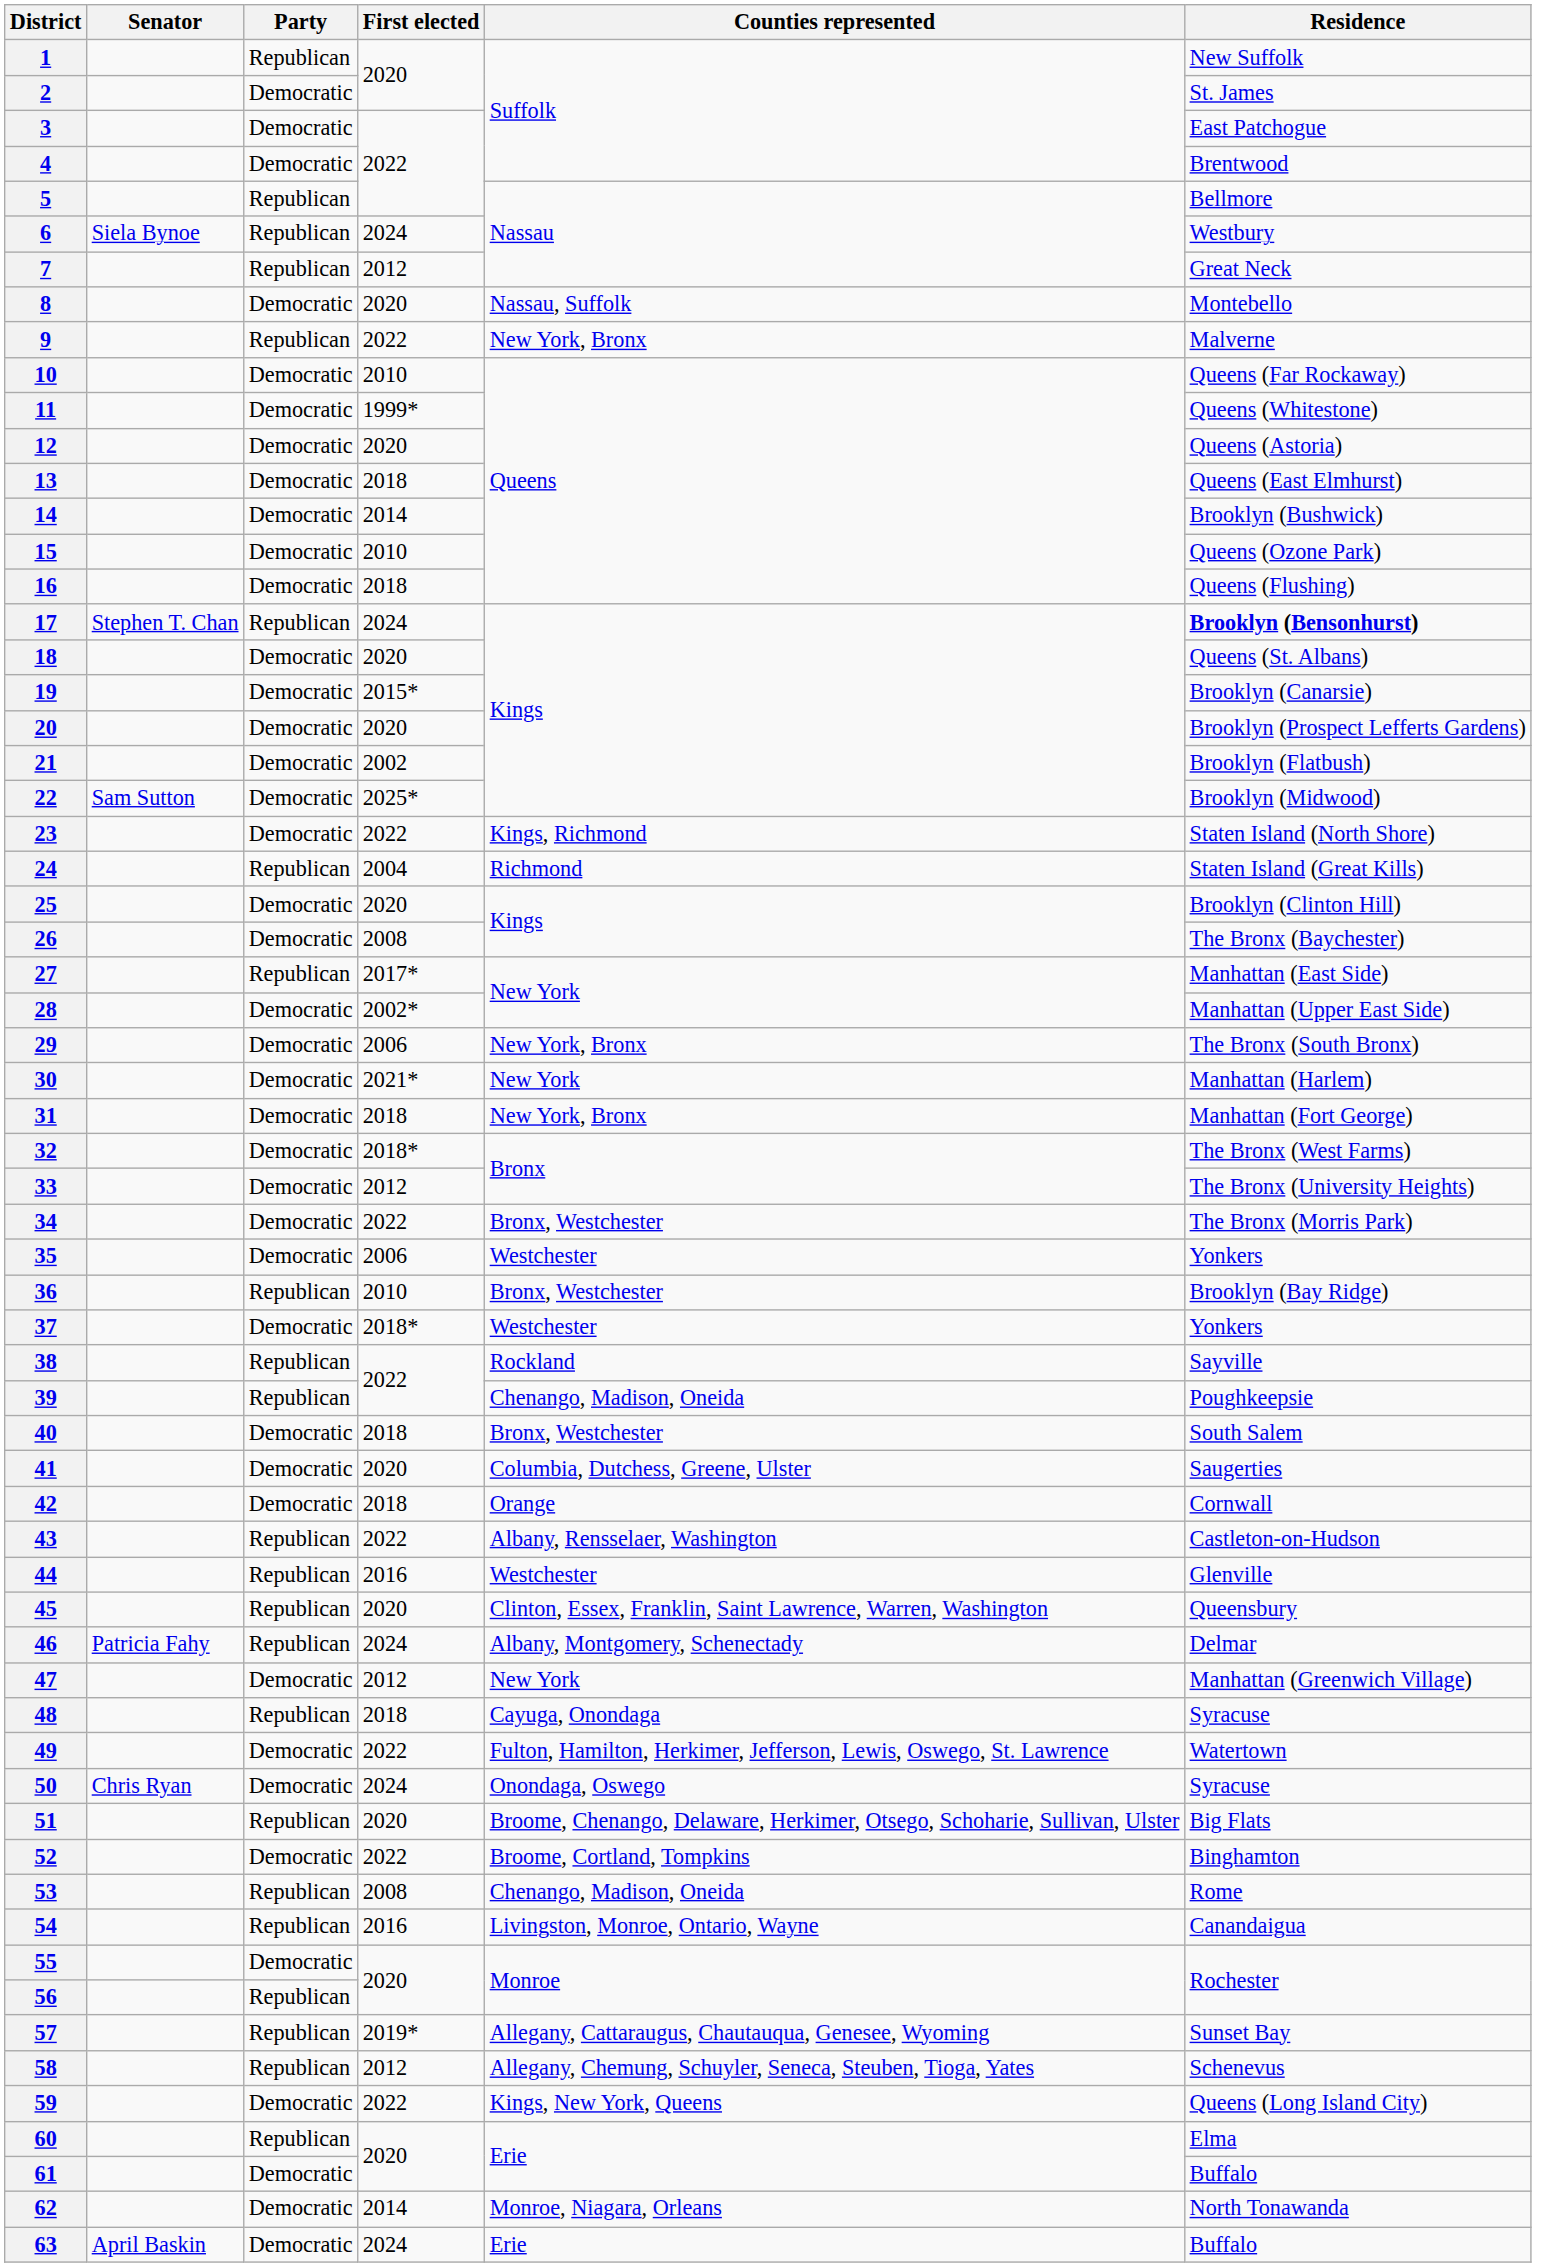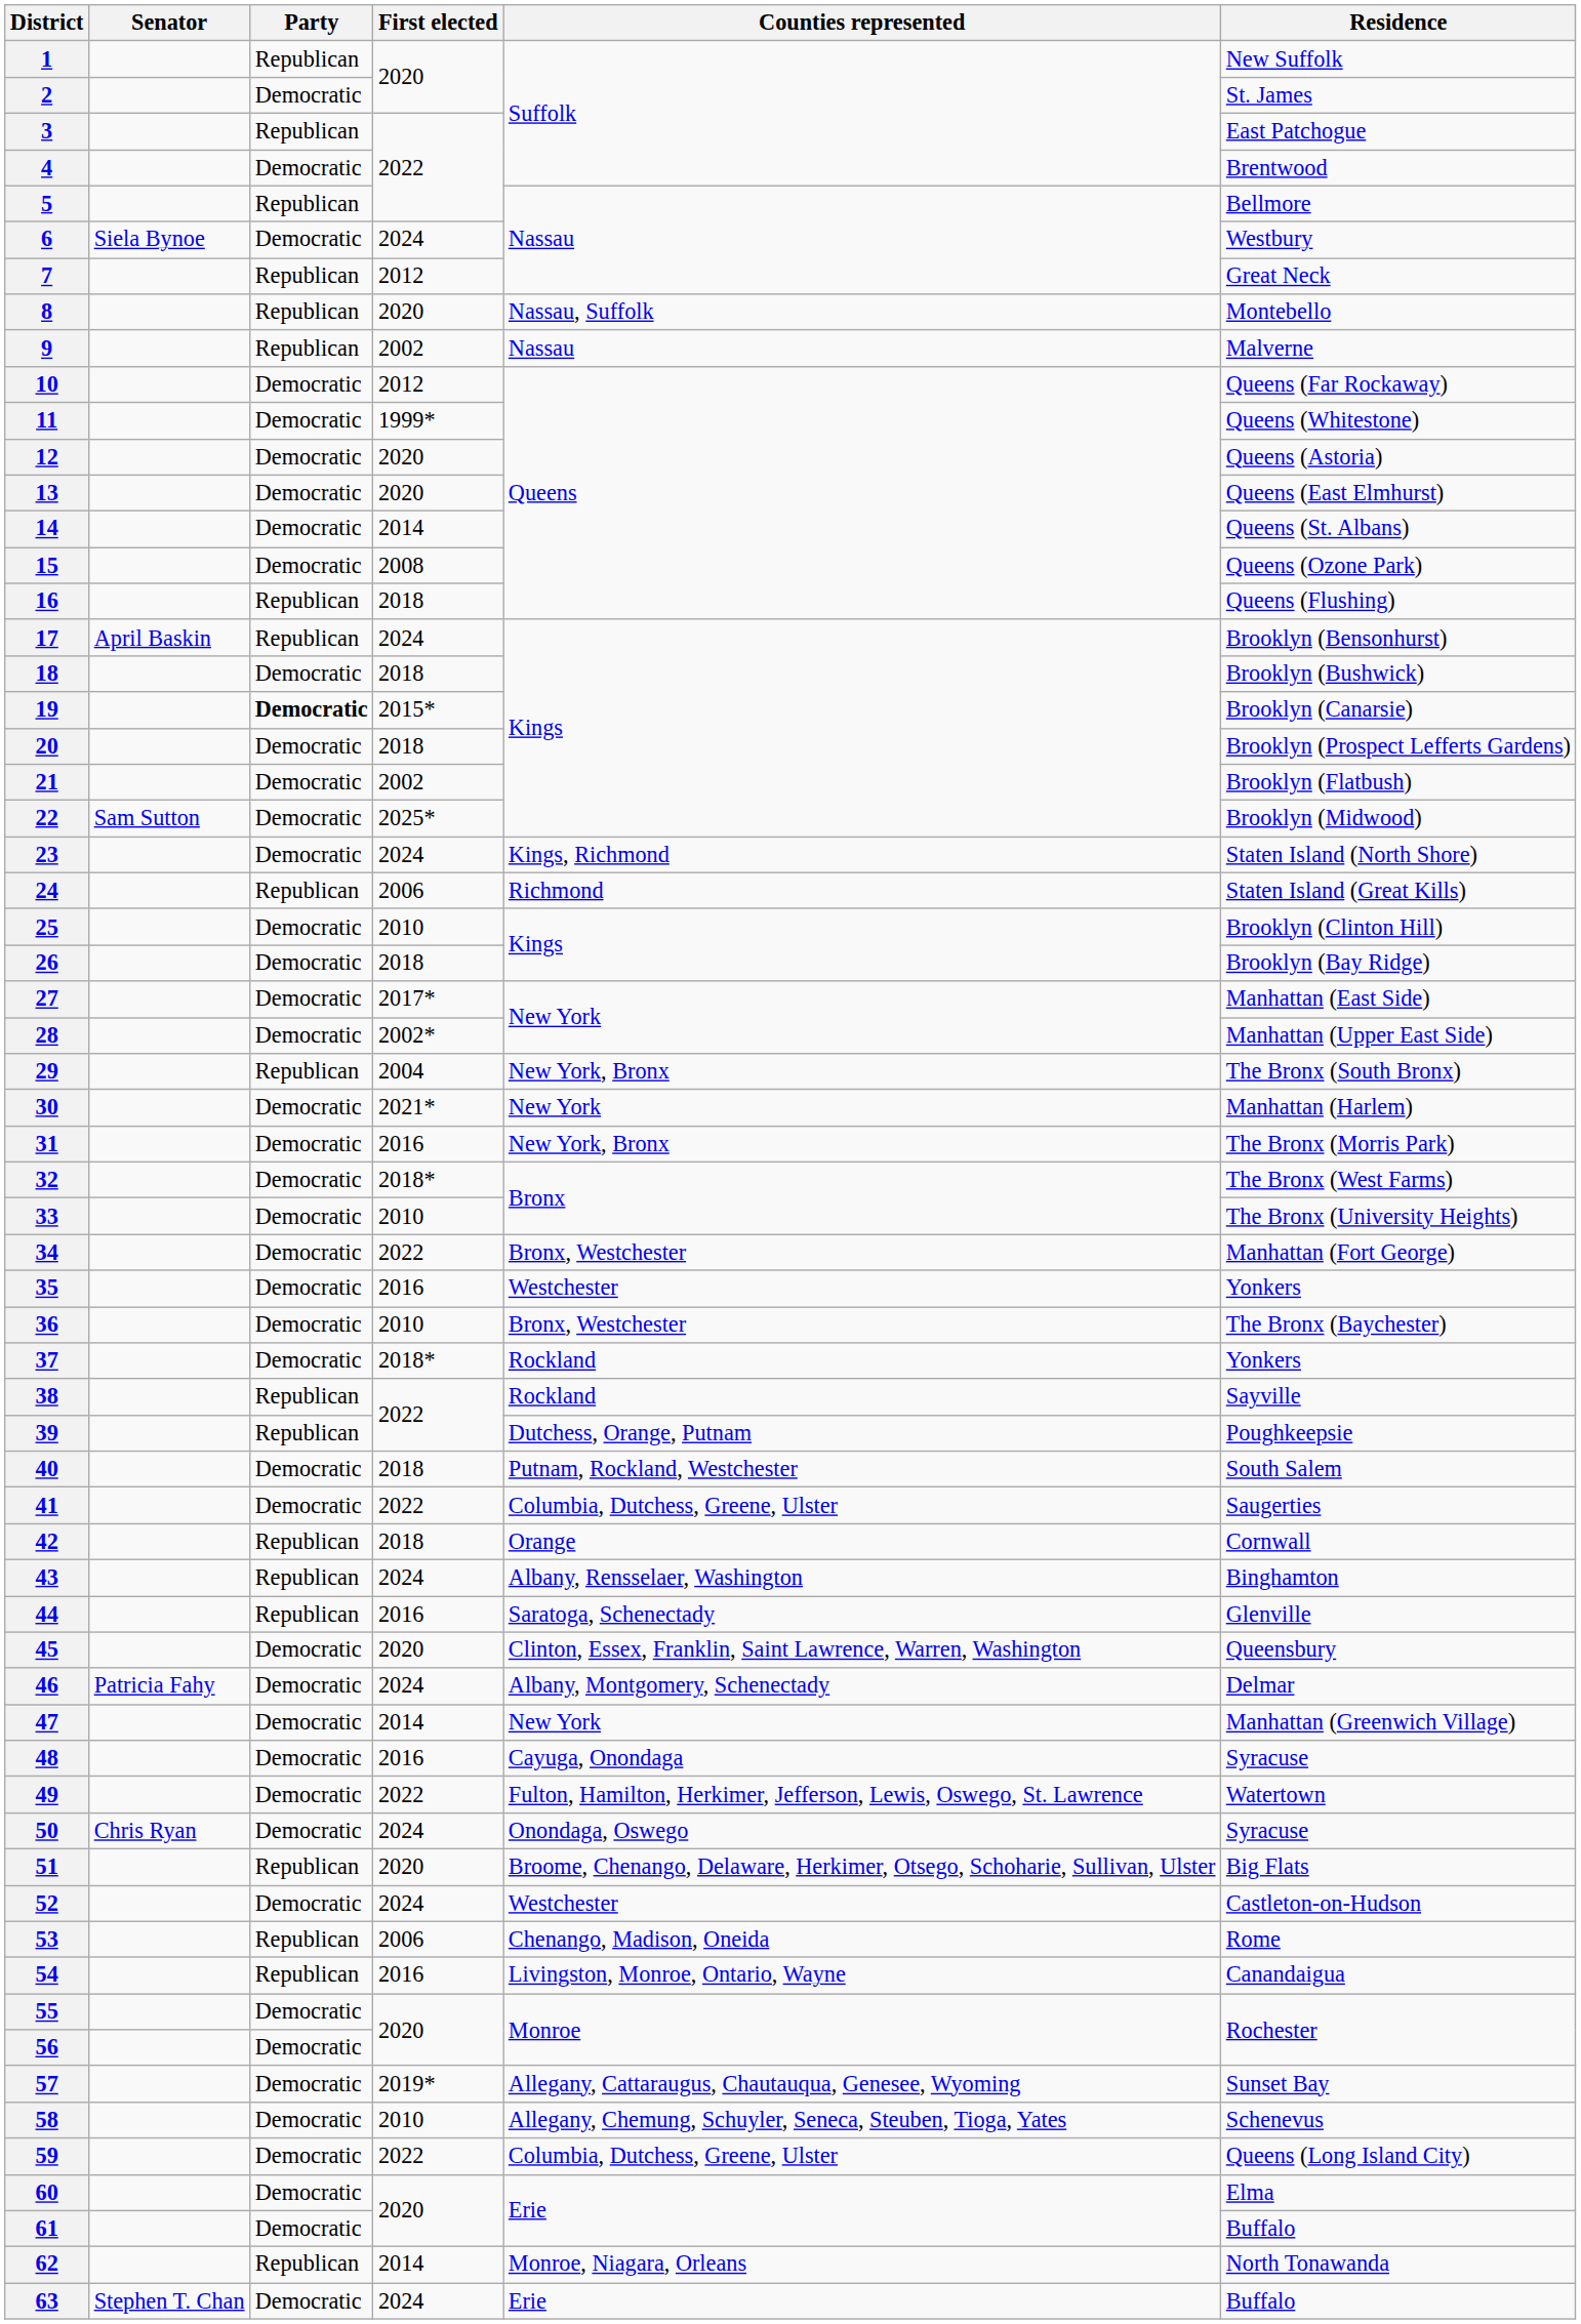3 | Party: Democratic -> Republican
6 | Party: Republican -> Democratic
8 | Party: Democratic -> Republican
9 | First elected: 2022 -> 2002
9 | Counties represented: New York, Bronx -> Nassau
10 | First elected: 2010 -> 2012
13 | First elected: 2018 -> 2020
14 | Residence: Brooklyn (Bushwick) -> Queens (St. Albans)
15 | First elected: 2010 -> 2008
16 | Party: Democratic -> Republican
17 | Senator: Stephen T. Chan -> April Baskin
17 | Residence: bold -> normal
18 | First elected: 2020 -> 2018
18 | Residence: Queens (St. Albans) -> Brooklyn (Bushwick)
19 | Party: normal -> bold
20 | First elected: 2020 -> 2018
23 | First elected: 2022 -> 2024
24 | First elected: 2004 -> 2006
25 | First elected: 2020 -> 2010
26 | First elected: 2008 -> 2018
26 | Residence: The Bronx (Baychester) -> Brooklyn (Bay Ridge)
27 | Party: Republican -> Democratic
29 | Party: Democratic -> Republican
29 | First elected: 2006 -> 2004
31 | First elected: 2018 -> 2016
31 | Residence: Manhattan (Fort George) -> The Bronx (Morris Park)
33 | First elected: 2012 -> 2010
34 | Residence: The Bronx (Morris Park) -> Manhattan (Fort George)
35 | First elected: 2006 -> 2016
36 | Party: Republican -> Democratic
36 | Residence: Brooklyn (Bay Ridge) -> The Bronx (Baychester)
37 | Counties represented: Westchester -> Rockland
39 | Counties represented: Chenango, Madison, Oneida -> Dutchess, Orange, Putnam
40 | Counties represented: Bronx, Westchester -> Putnam, Rockland, Westchester
41 | First elected: 2020 -> 2022
42 | Party: Democratic -> Republican
43 | First elected: 2022 -> 2024
43 | Residence: Castleton-on-Hudson -> Binghamton
44 | Counties represented: Westchester -> Saratoga, Schenectady
45 | Party: Republican -> Democratic
46 | Party: Republican -> Democratic
47 | First elected: 2012 -> 2014
48 | Party: Republican -> Democratic
48 | First elected: 2018 -> 2016
52 | First elected: 2022 -> 2024
52 | Counties represented: Broome, Cortland, Tompkins -> Westchester
52 | Residence: Binghamton -> Castleton-on-Hudson
53 | First elected: 2008 -> 2006
56 | Party: Republican -> Democratic
57 | Party: Republican -> Democratic
58 | Party: Republican -> Democratic
58 | First elected: 2012 -> 2010
59 | Counties represented: Kings, New York, Queens -> Columbia, Dutchess, Greene, Ulster
60 | Party: Republican -> Democratic
62 | Party: Democratic -> Republican
63 | Senator: April Baskin -> Stephen T. Chan
